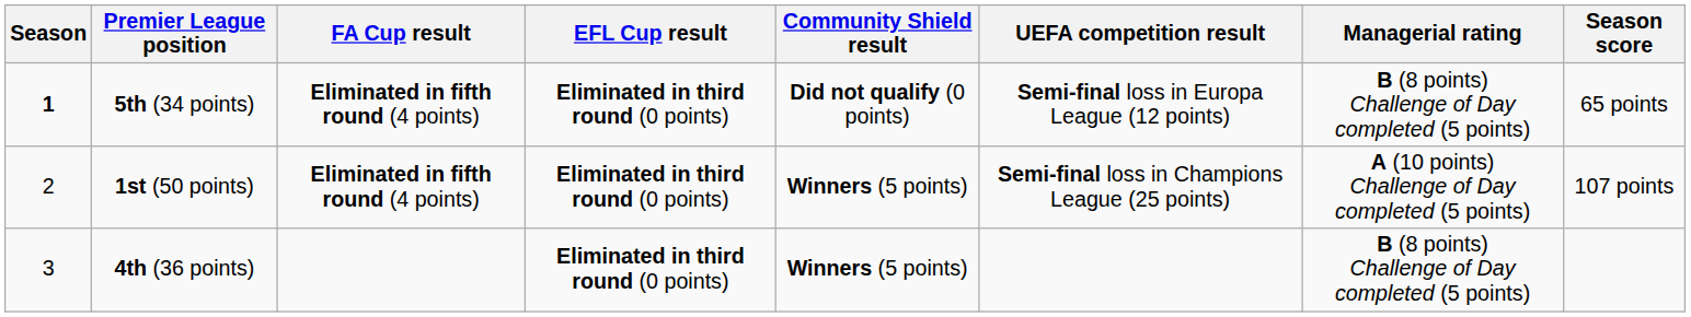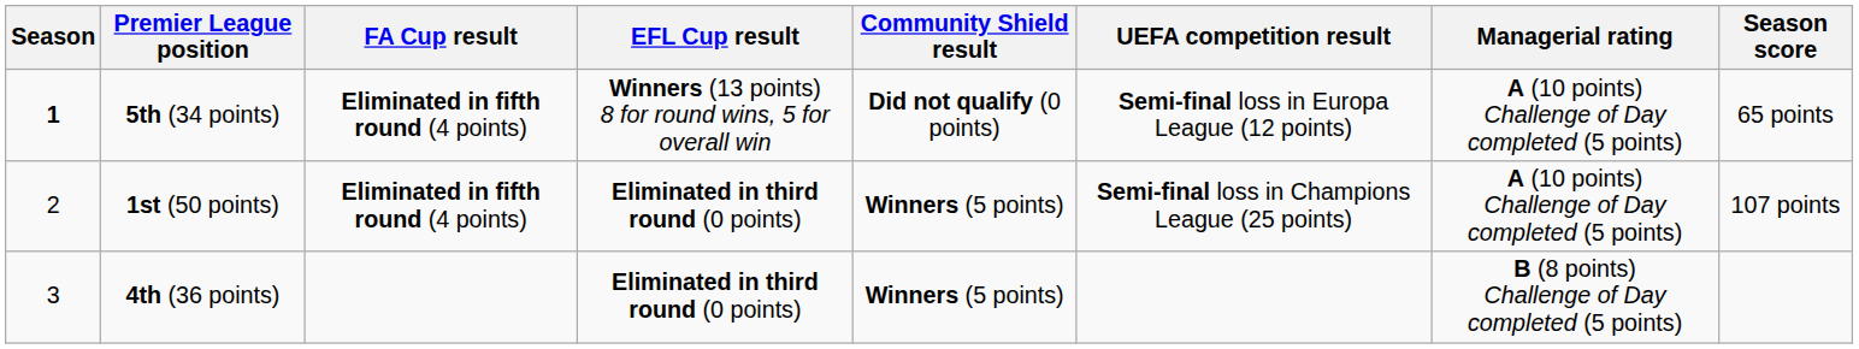5th (34 points) | EFL Cup result: Eliminated in third round (0 points) -> Winners (13 points) 8 for round wins, 5 for overall win
5th (34 points) | Managerial rating: B (8 points) Challenge of Day completed (5 points) -> A (10 points) Challenge of Day completed (5 points)
